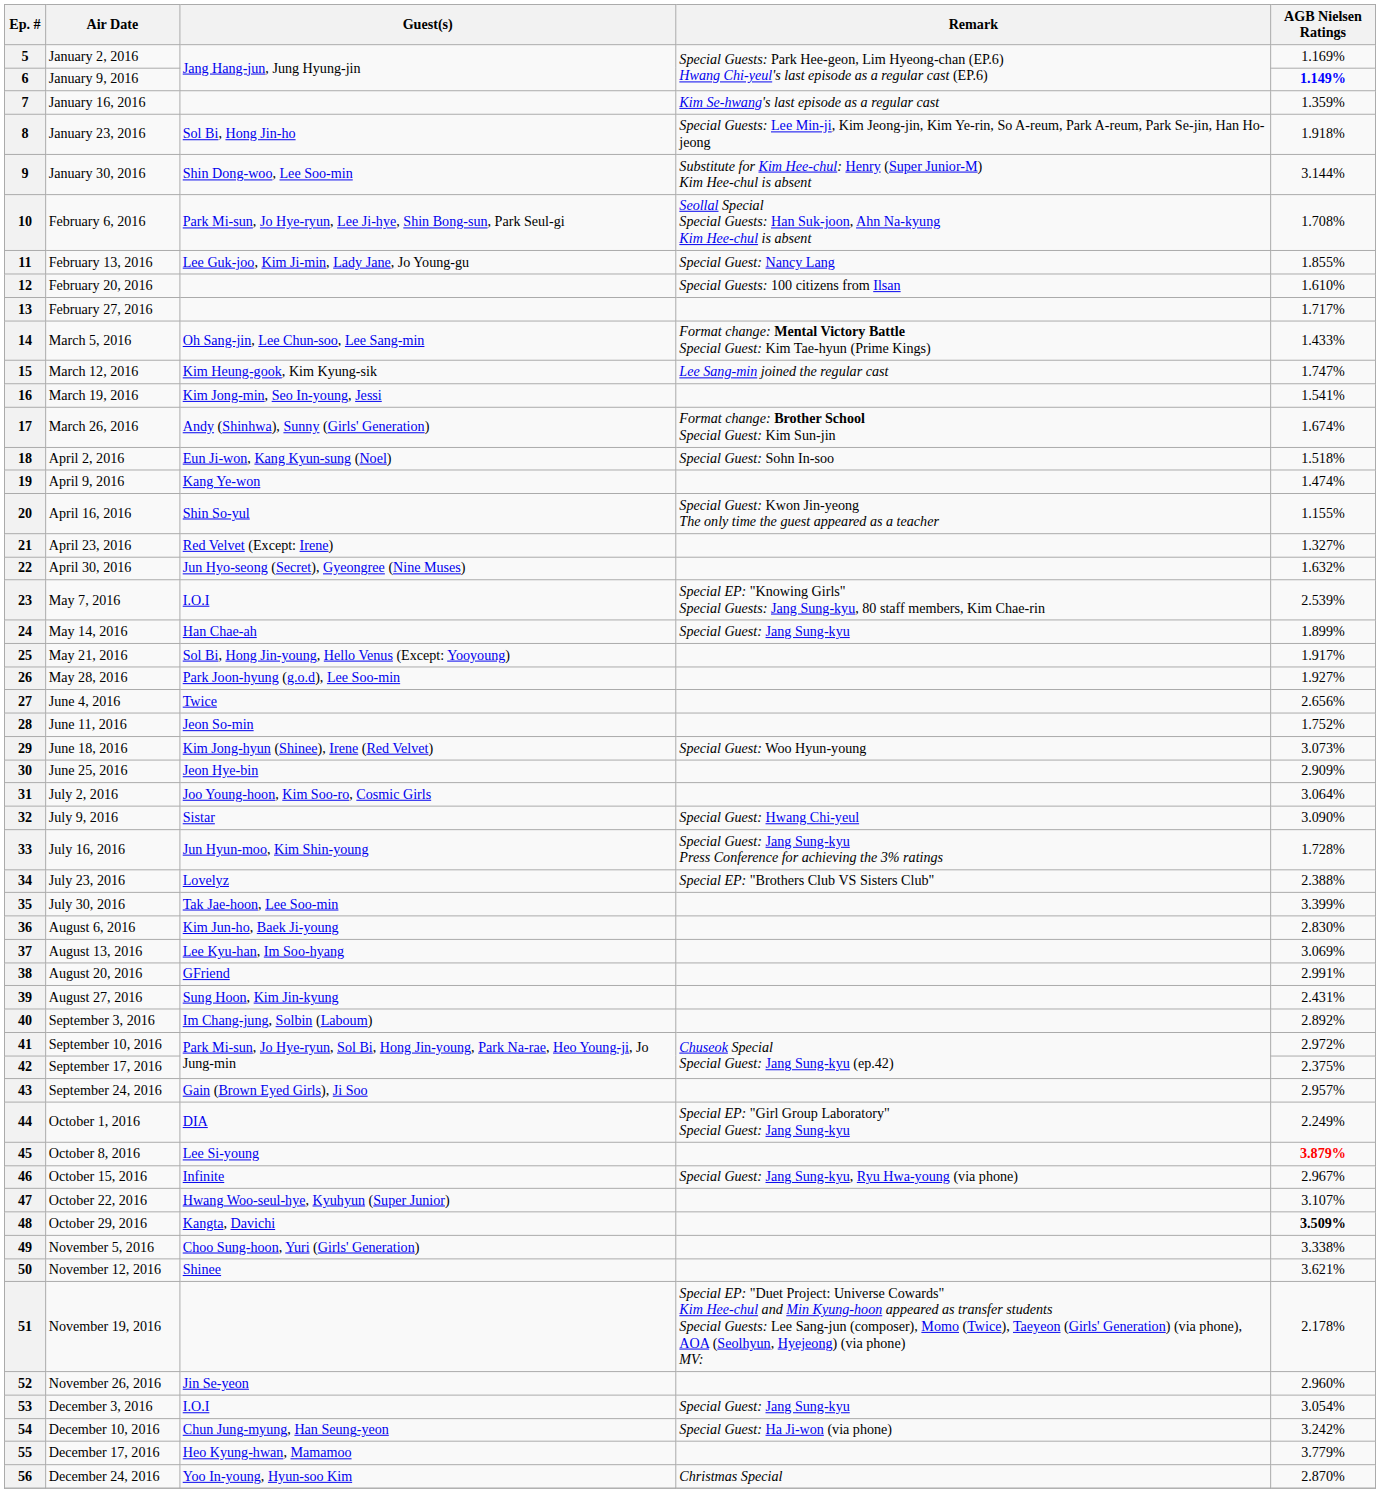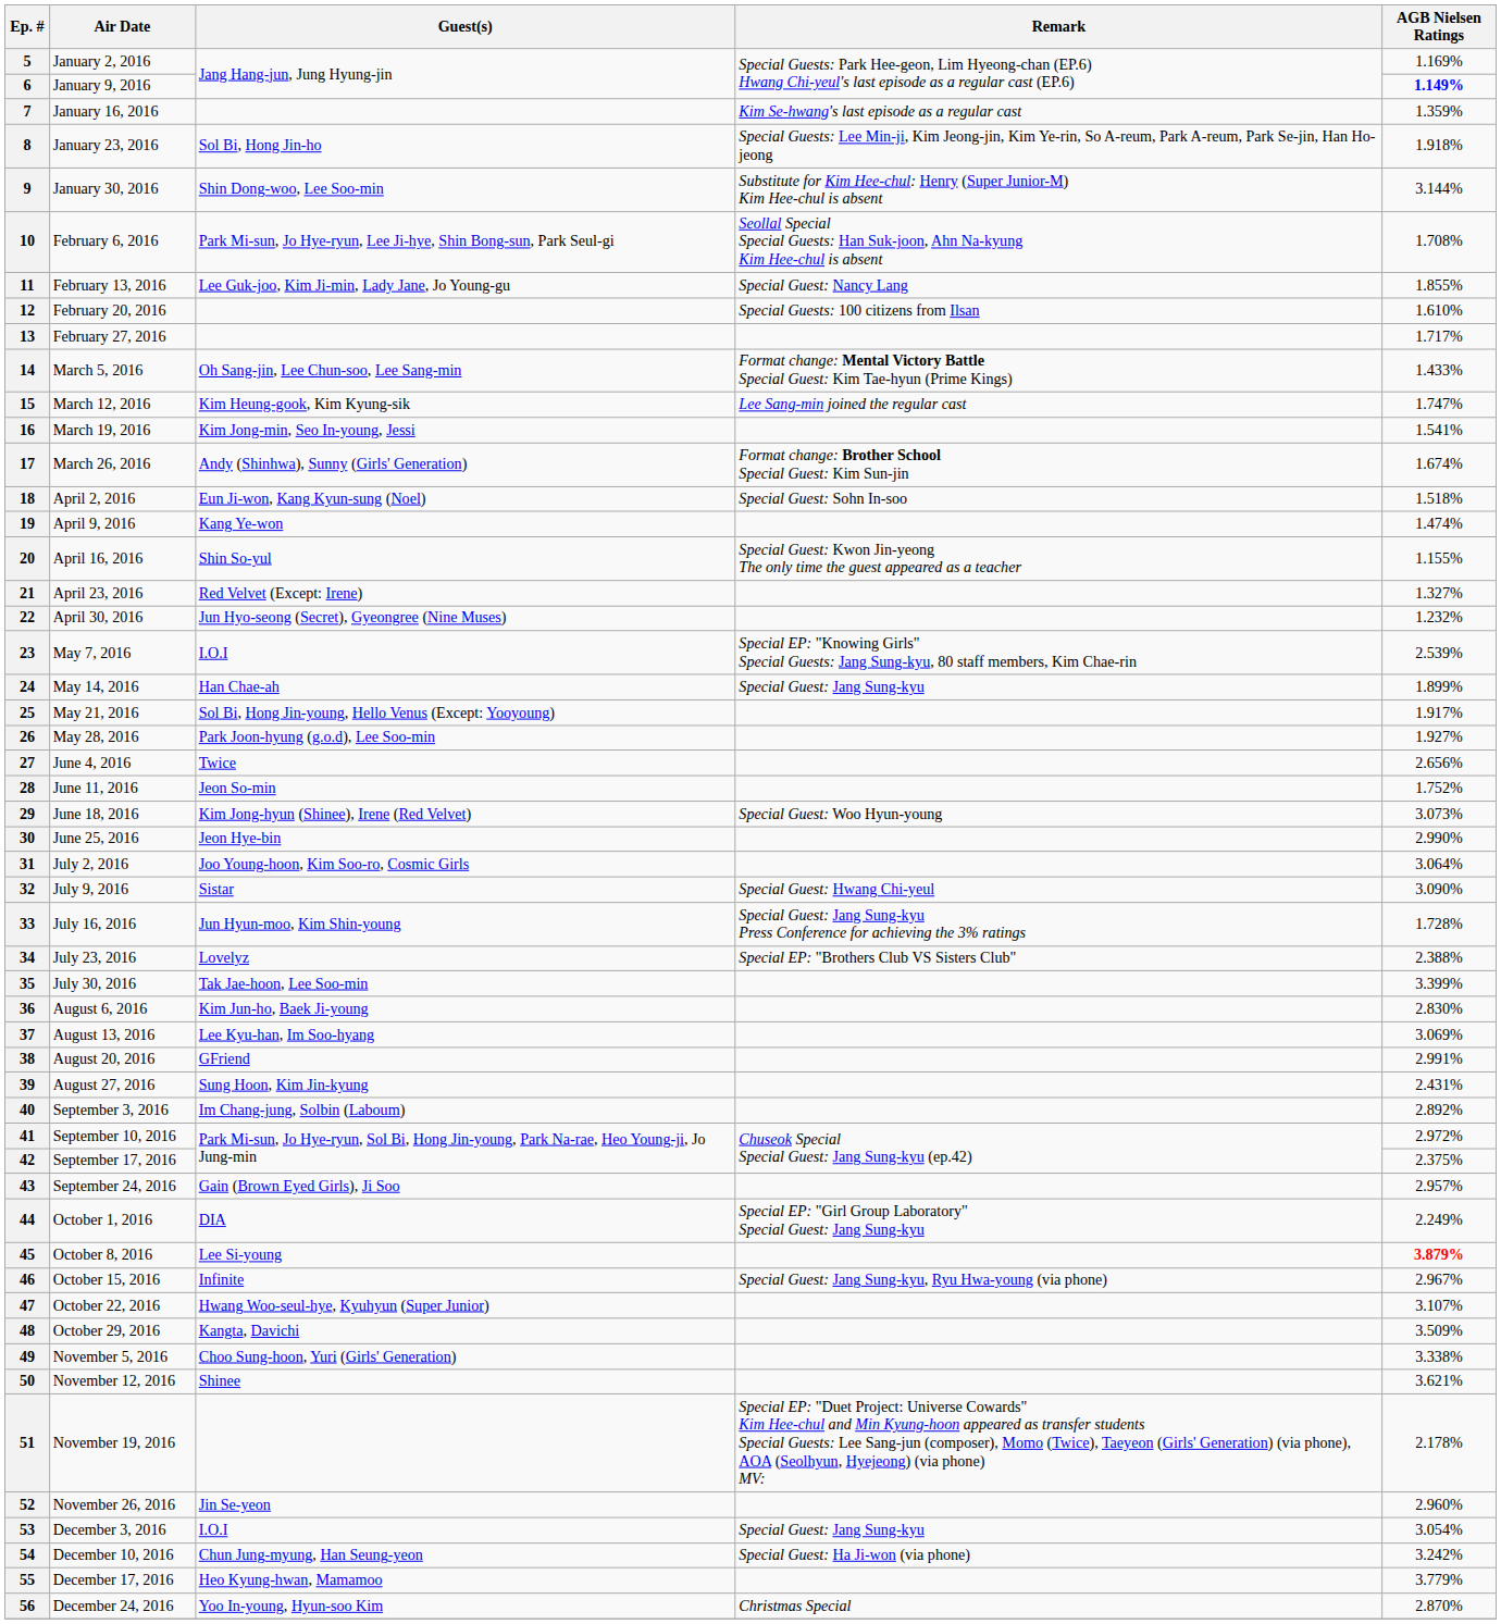22 | AGB Nielsen Ratings: 1.632% -> 1.232%
30 | AGB Nielsen Ratings: 2.909% -> 2.990%
48 | AGB Nielsen Ratings: bold -> normal
